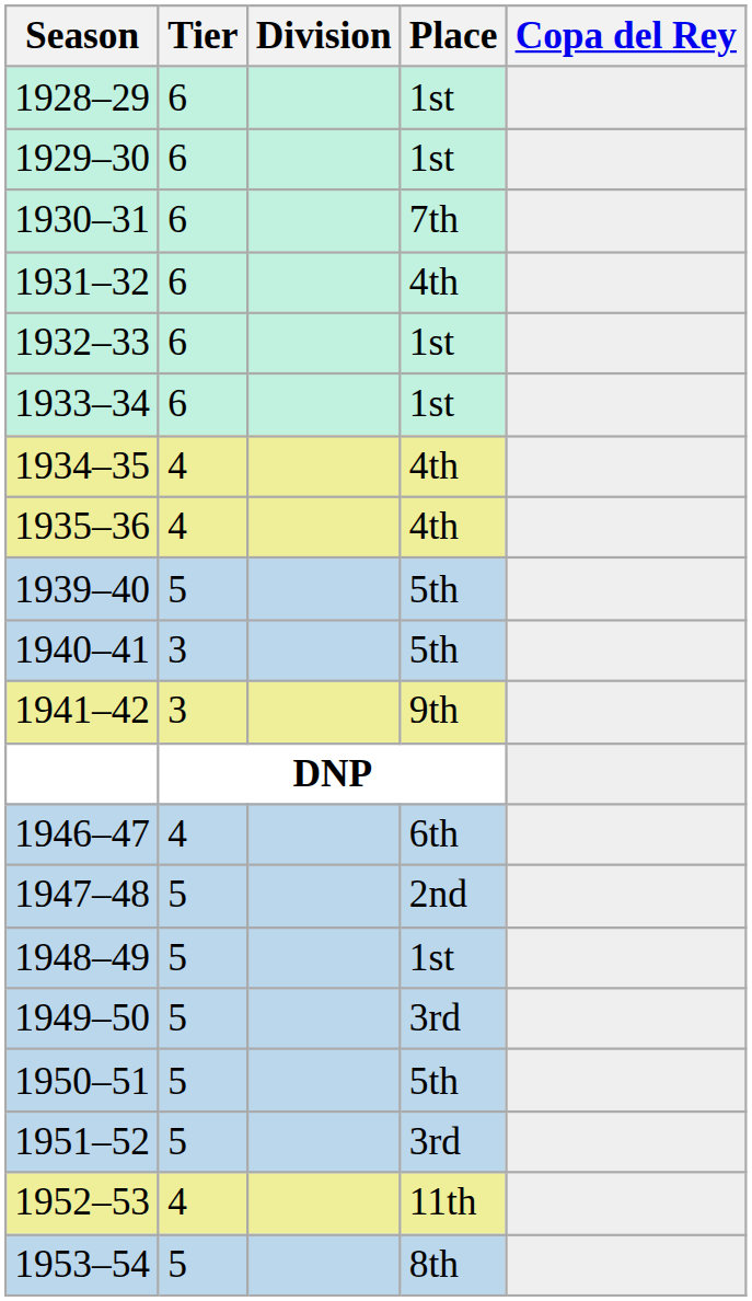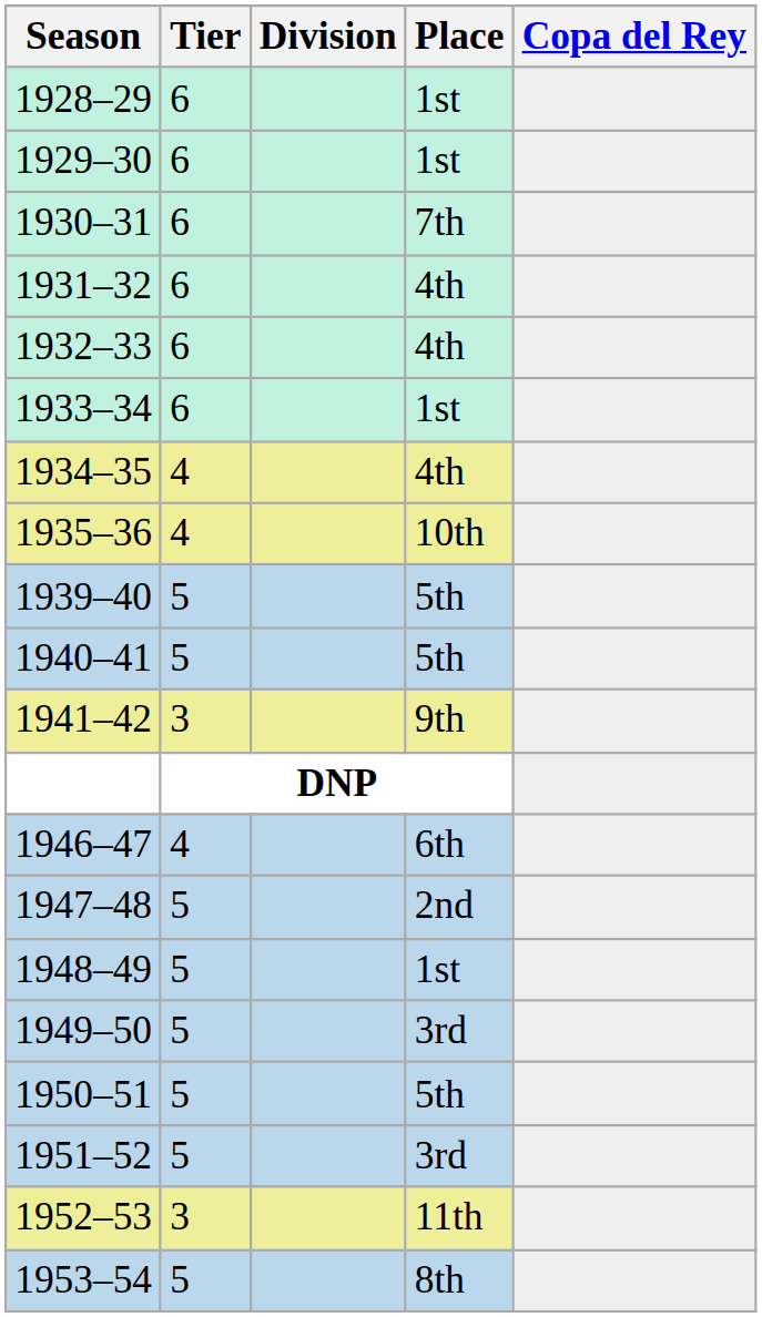1932–33 | Place: 1st -> 4th
1935–36 | Place: 4th -> 10th
1940–41 | Tier: 3 -> 5
1952–53 | Tier: 4 -> 3
